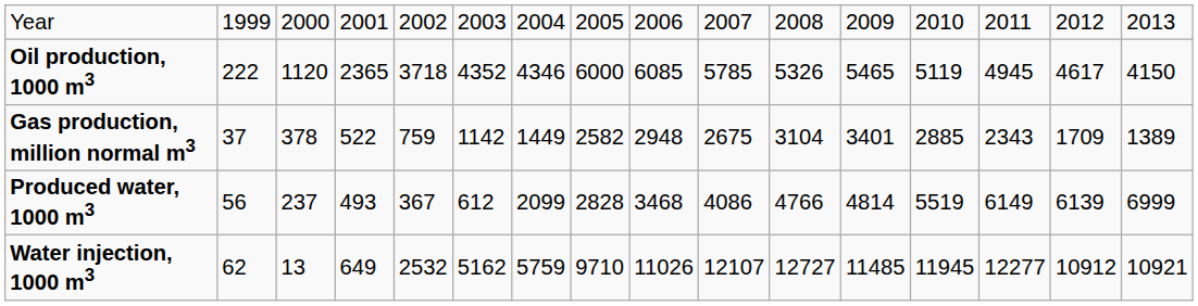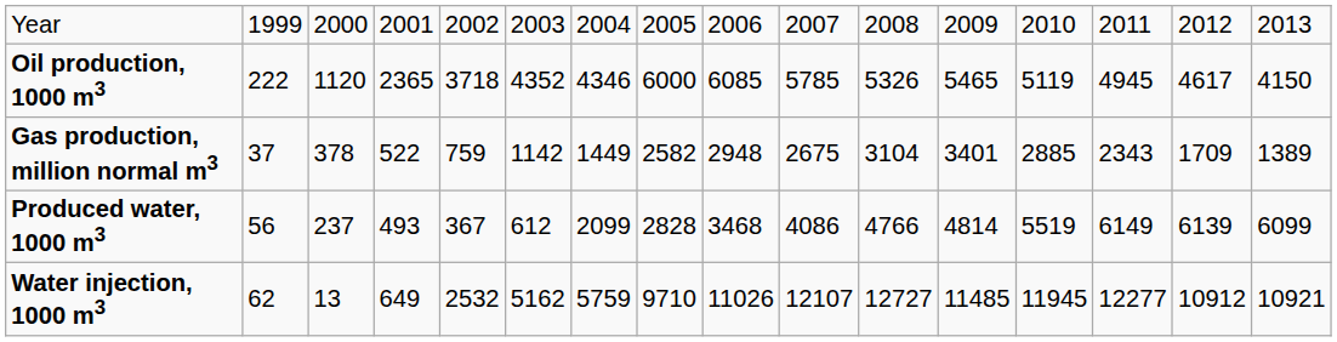Produced water, 1000 m3 | column 16: 6999 -> 6099
